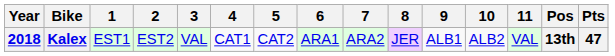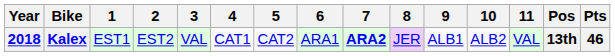Kalex | 7: normal -> bold
Kalex | Pts: 47 -> 46
